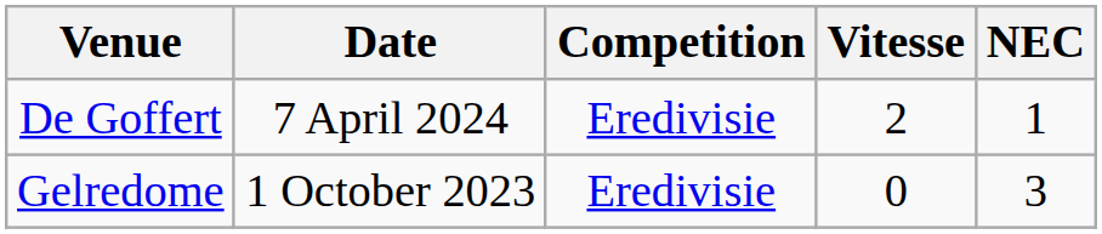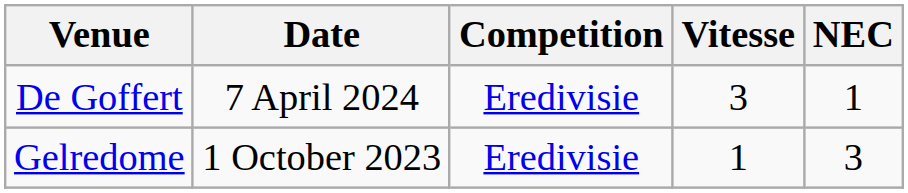De Goffert | Vitesse: 2 -> 3
Gelredome | Vitesse: 0 -> 1
